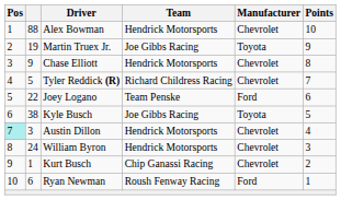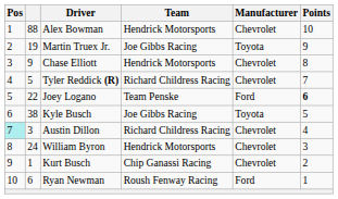Joey Logano | Points: normal -> bold
Austin Dillon | Team: Hendrick Motorsports -> Richard Childress Racing
